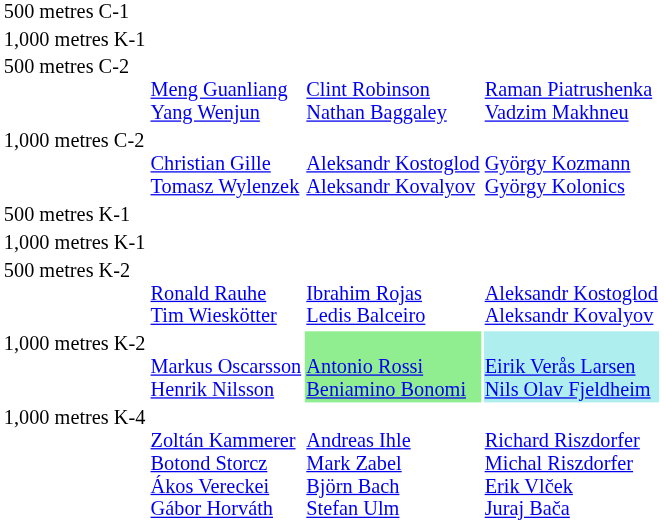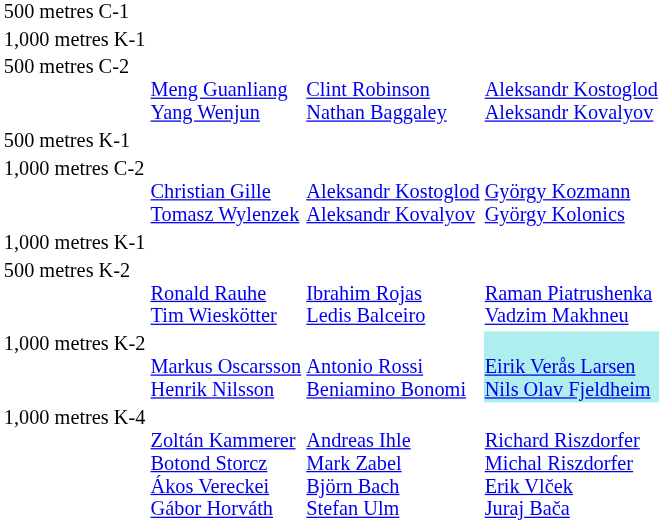500 metres C-2 | column 4: Raman Piatrushenka Vadzim Makhneu -> Aleksandr Kostoglod Aleksandr Kovalyov
rows swapped: 1,000 metres C-2 <-> 500 metres K-1
500 metres K-2 | column 4: Aleksandr Kostoglod Aleksandr Kovalyov -> Raman Piatrushenka Vadzim Makhneu
1,000 metres K-2 | column 3: lightgreen background -> no background
